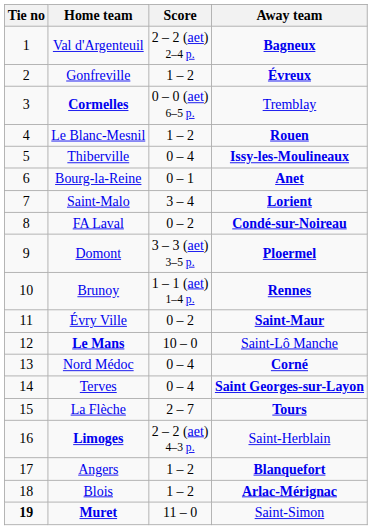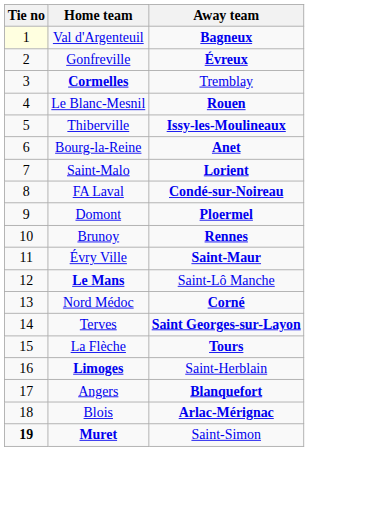- column: Score | 2 – 2 (aet) 2–4 p. | 1 – 2 | 0 – 0 (aet) 6–5 p. | 1 – 2 | 0 – 4 | 0 – 1 | 3 – 4 | 0 – 2 | 3 – 3 (aet) 3–5 p. | 1 – 1 (aet) 1–4 p. | 0 – 2 | 10 – 0 | 0 – 4 | 0 – 4 | 2 – 7 | 2 – 2 (aet) 4–3 p. | 1 – 2 | 1 – 2 | 11 – 0
Val d'Argenteuil | Tie no: no background -> lightyellow background
